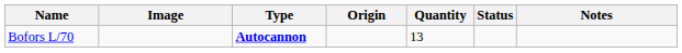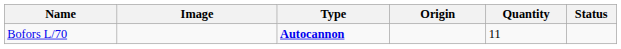- column: Notes
Bofors L/70 | Quantity: 13 -> 11
